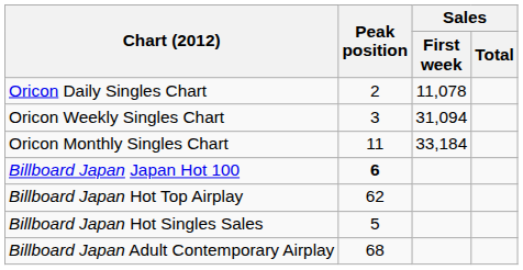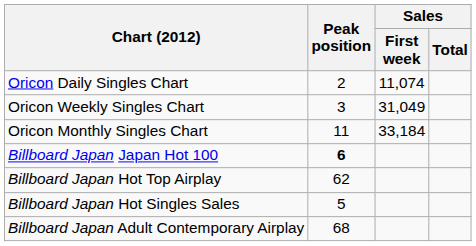Oricon Daily Singles Chart | Sales / First week: 11,078 -> 11,074
Oricon Weekly Singles Chart | Sales / First week: 31,094 -> 31,049
